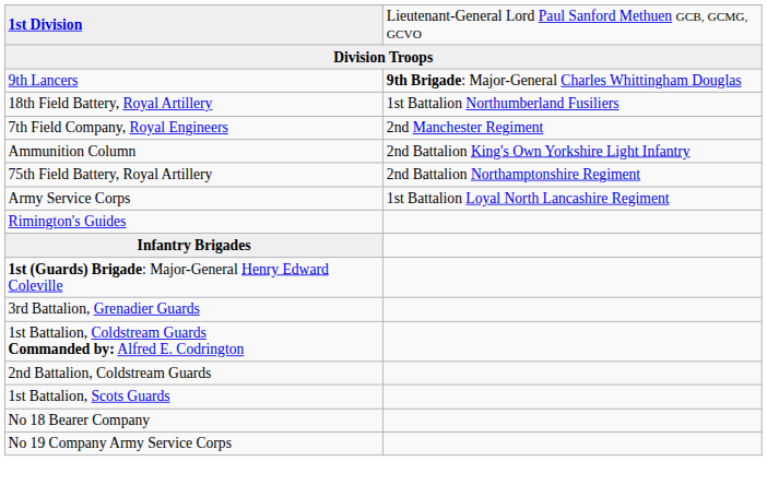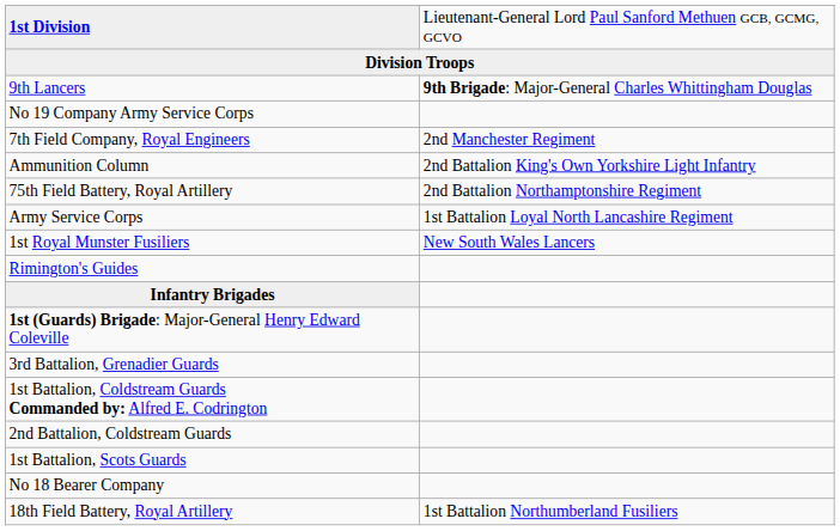rows swapped: 18th Field Battery, Royal Artillery <-> No 19 Company Army Service Corps
+ row: 1st Royal Munster Fusiliers | New South Wales Lancers
